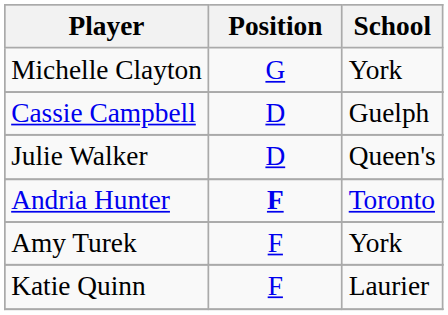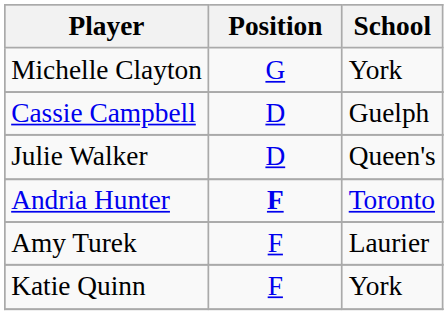Amy Turek | School: York -> Laurier
Katie Quinn | School: Laurier -> York
